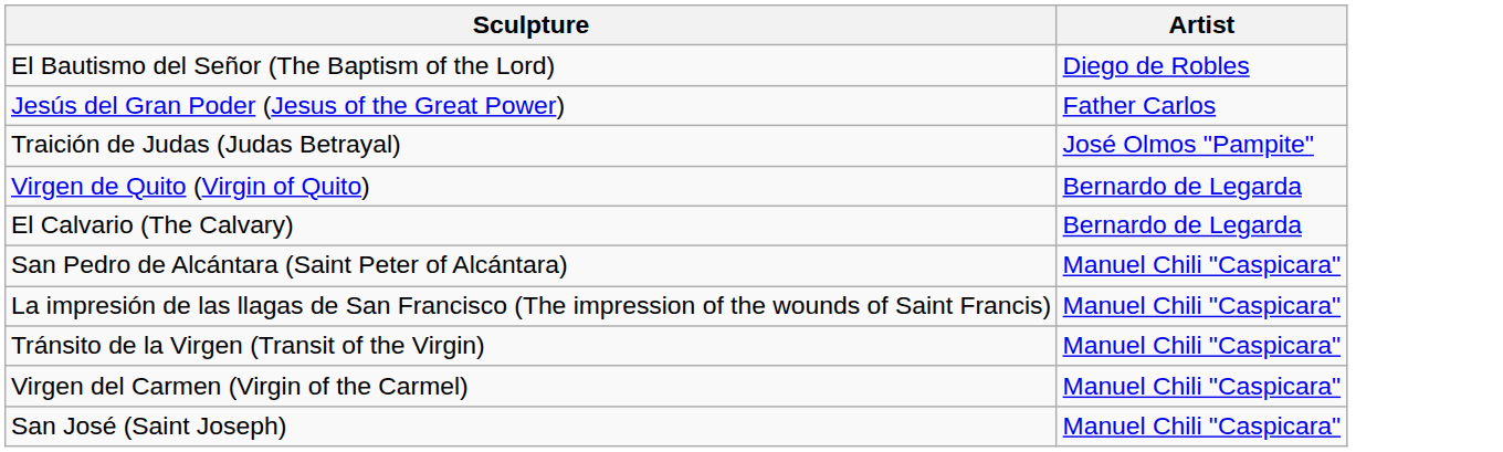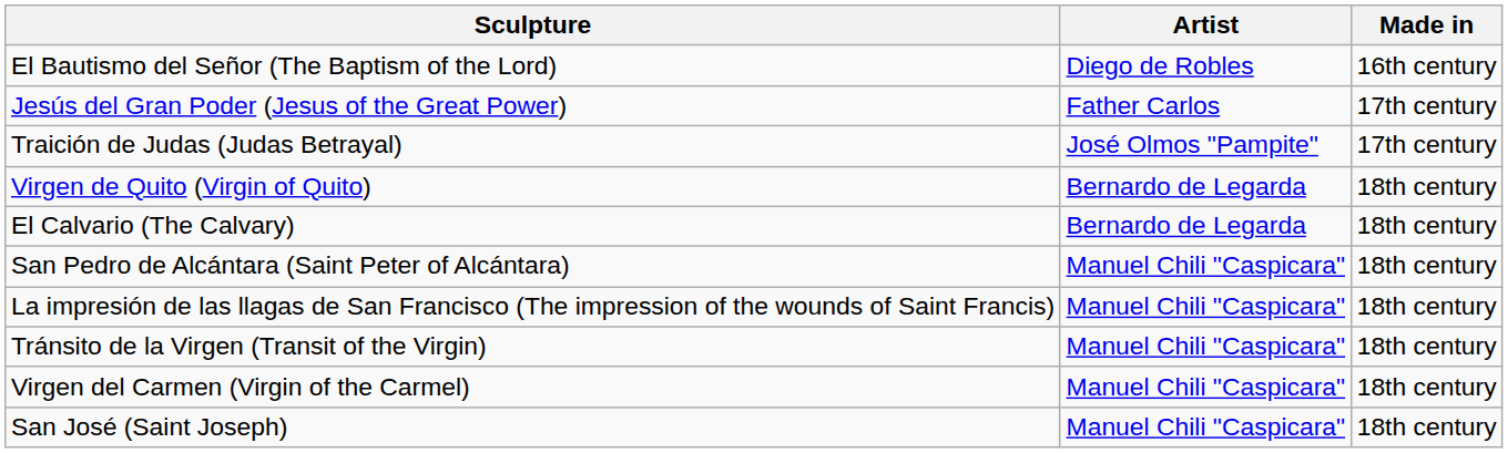+ column: Made in | 16th century | 17th century | 17th century | 18th century | 18th century | 18th century | 18th century | 18th century | 18th century | 18th century
